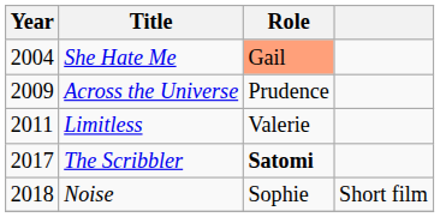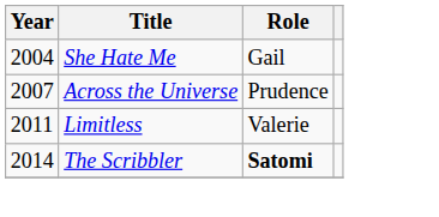She Hate Me | Role: lightsalmon background -> no background
Across the Universe | Year: 2009 -> 2007
The Scribbler | Year: 2017 -> 2014
- row: 2018 | Noise | Sophie | Short film
